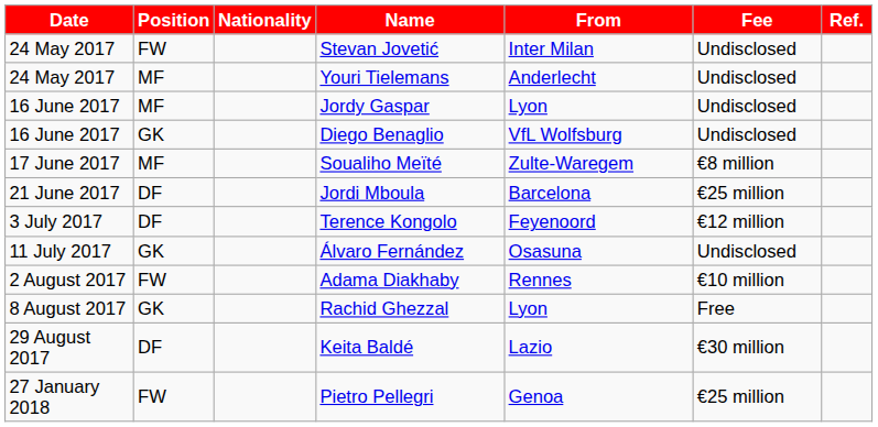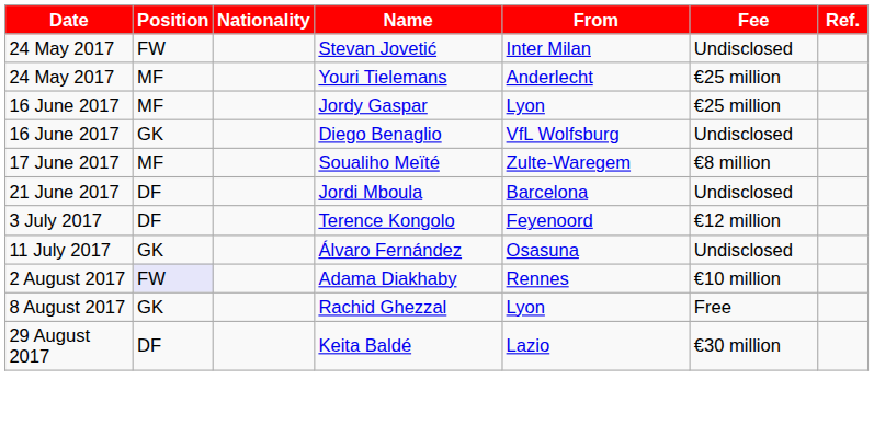Youri Tielemans | Fee: Undisclosed -> €25 million
Jordy Gaspar | Fee: Undisclosed -> €25 million
Jordi Mboula | Fee: €25 million -> Undisclosed
Adama Diakhaby | Position: no background -> lavender background
- row: 27 January 2018 | FW | Pietro Pellegri | Genoa | €25 million
